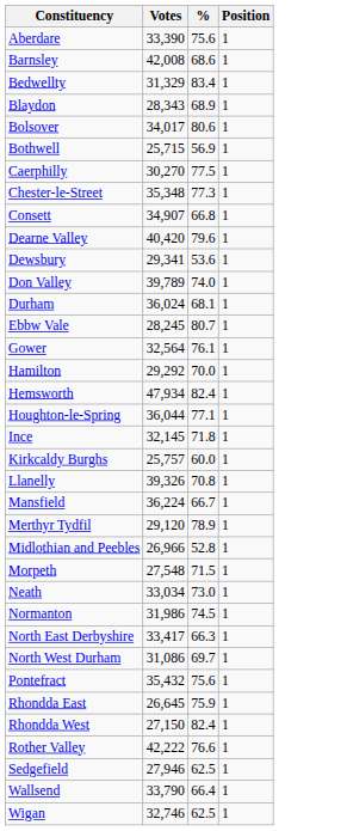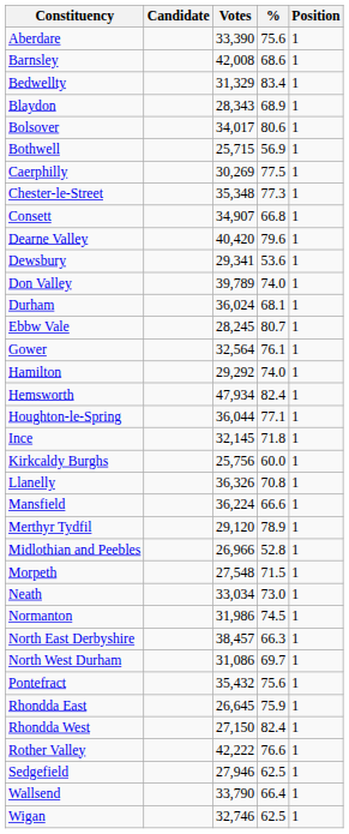+ column: Candidate
Caerphilly | Votes: 30,270 -> 30,269
Hamilton | %: 70.0 -> 74.0
Kirkcaldy Burghs | Votes: 25,757 -> 25,756
Llanelly | Votes: 39,326 -> 36,326
Mansfield | %: 66.7 -> 66.6
North East Derbyshire | Votes: 33,417 -> 38,457
